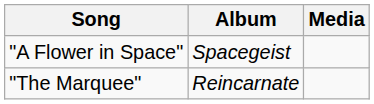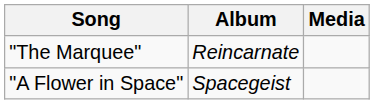rows swapped: "The Marquee" <-> "A Flower in Space"
